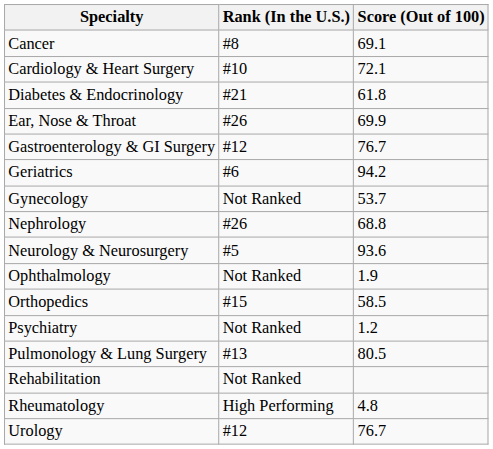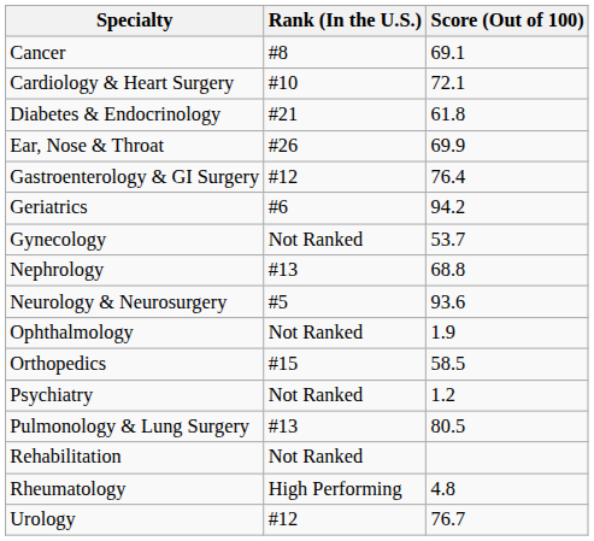Gastroenterology & GI Surgery | Score (Out of 100): 76.7 -> 76.4
Nephrology | Rank (In the U.S.): #26 -> #13
